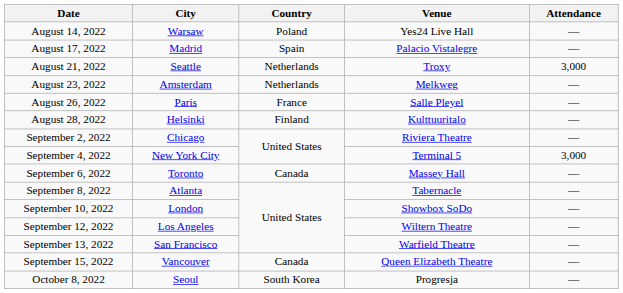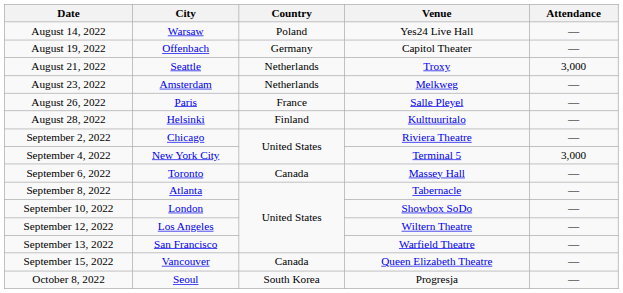- row: August 17, 2022 | Madrid | Spain | Palacio Vistalegre | —
+ row: August 19, 2022 | Offenbach | Germany | Capitol Theater | —
